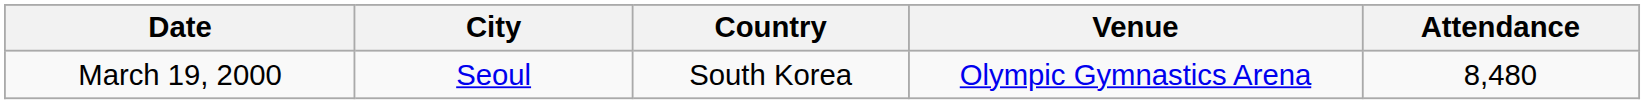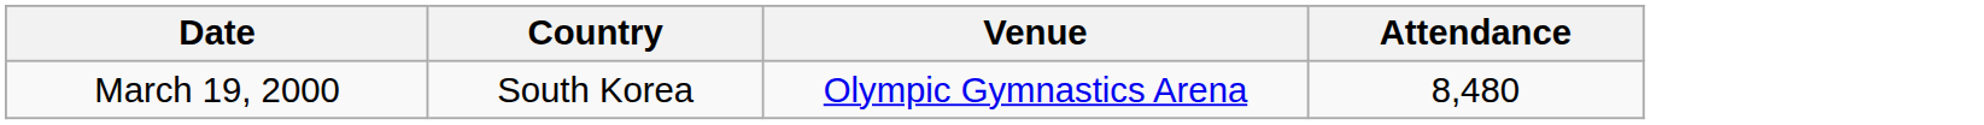- column: City | Seoul
